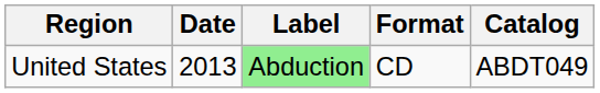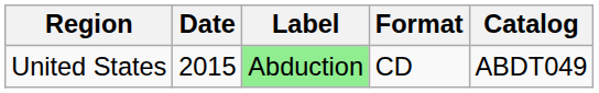United States | Date: 2013 -> 2015
